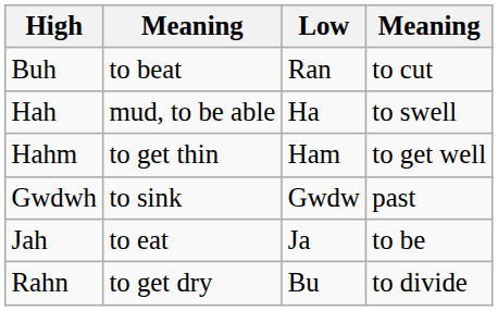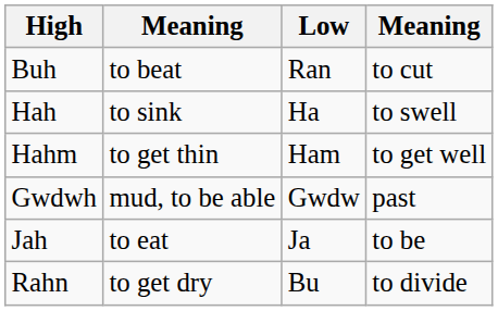Hah | column 2: mud, to be able -> to sink
Gwdwh | column 2: to sink -> mud, to be able
